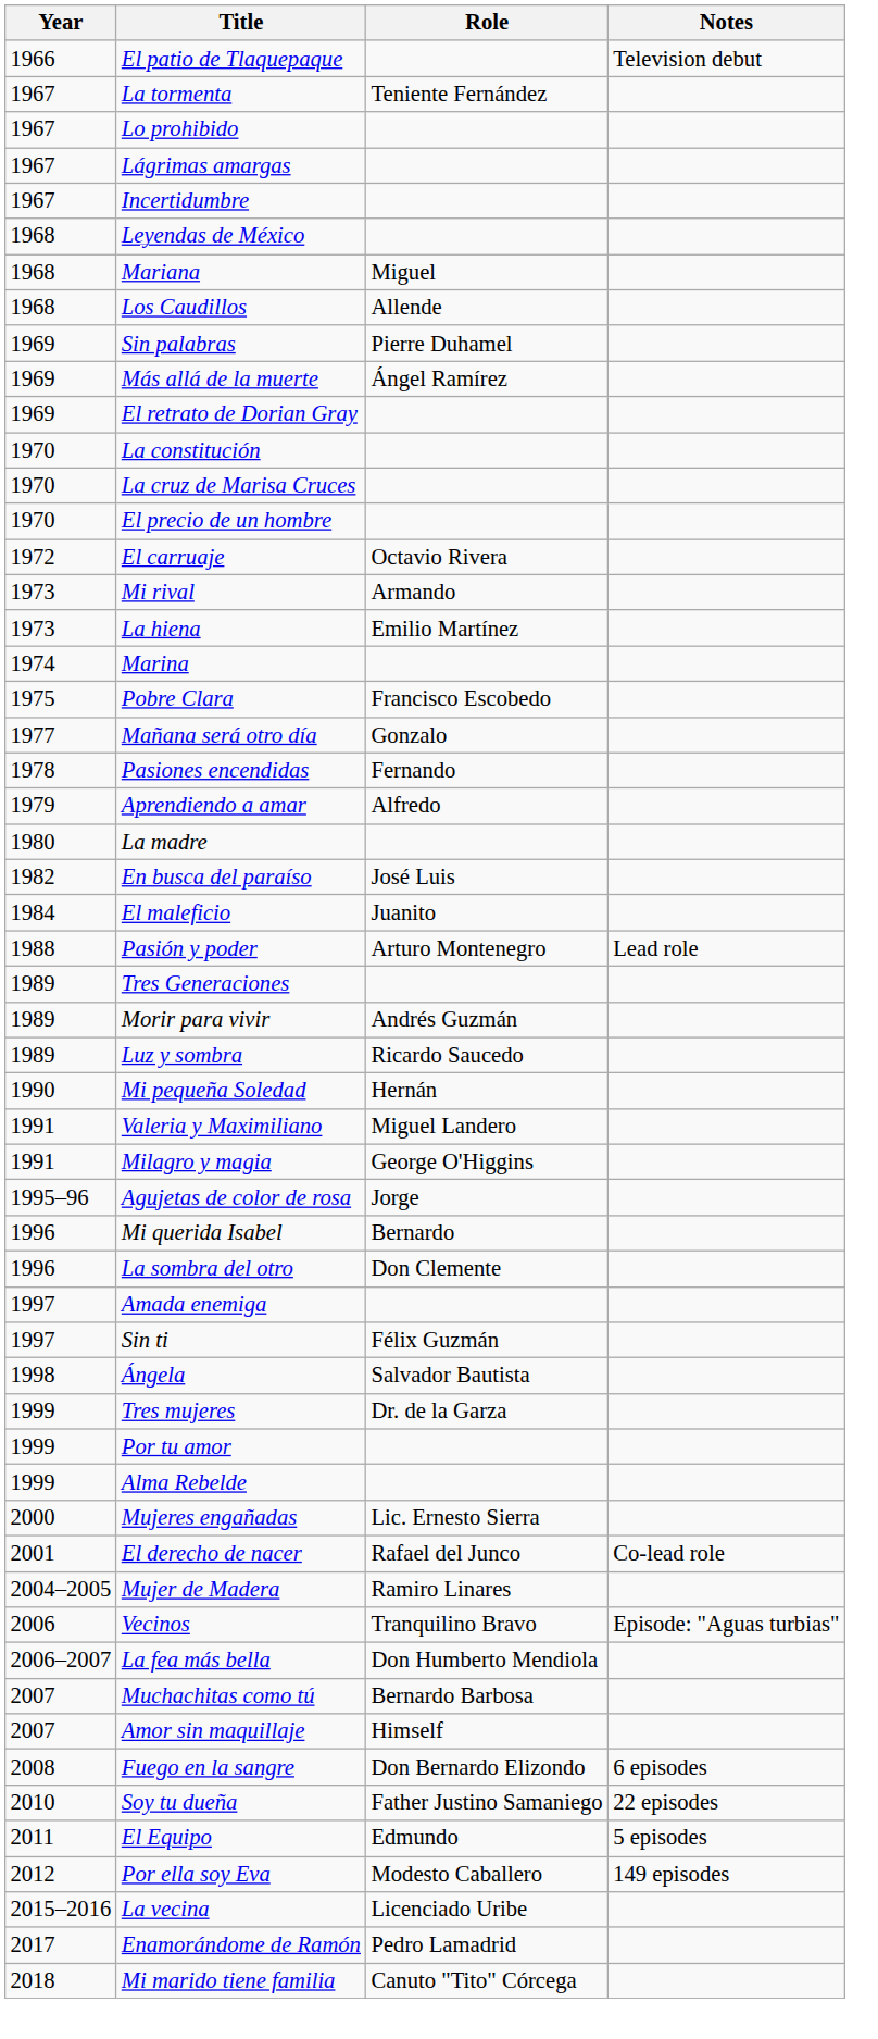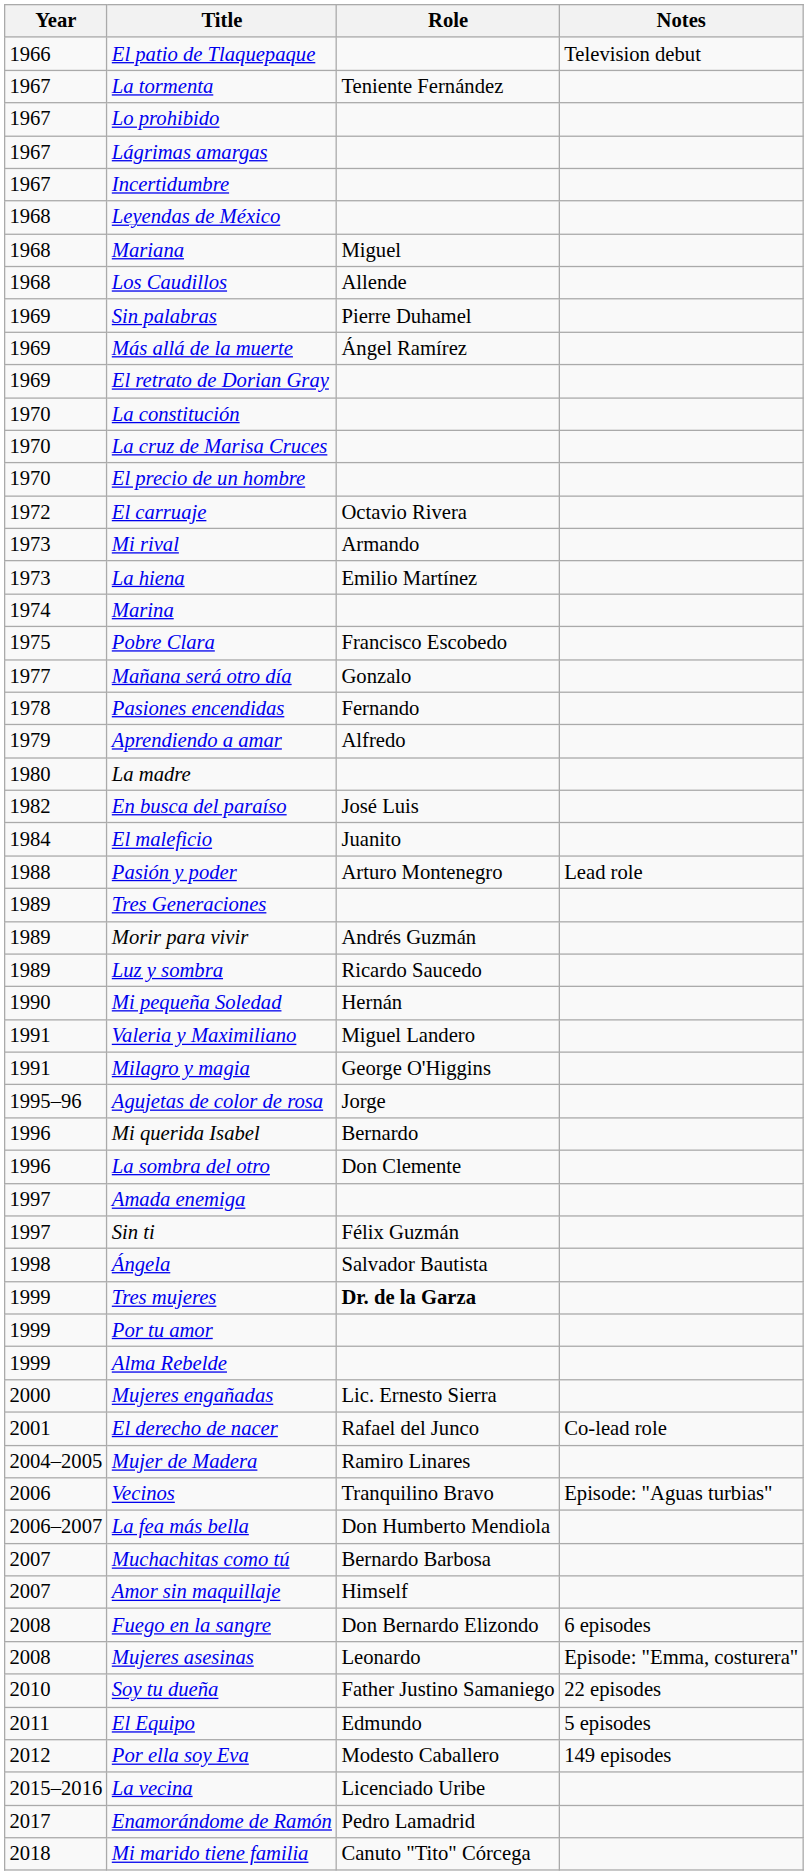Tres mujeres | Role: normal -> bold
+ row: 2008 | Mujeres asesinas | Leonardo | Episode: "Emma, costurera"
